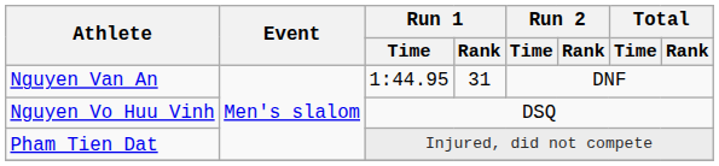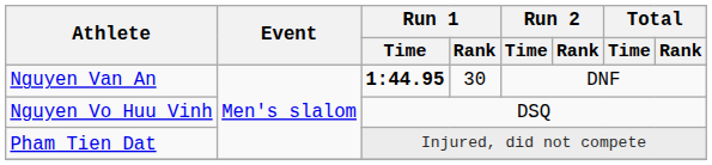Nguyen Van An | Run 1 / Time: normal -> bold
Nguyen Van An | Run 1 / Rank: 31 -> 30
